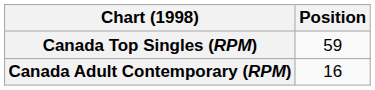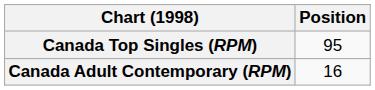Canada Top Singles (RPM) | Position: 59 -> 95
